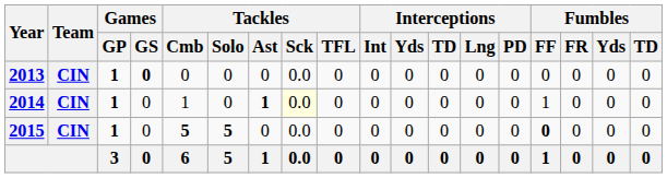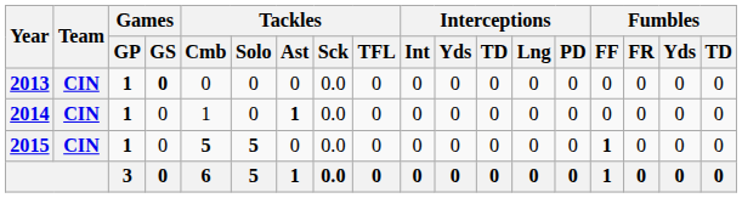2014 | Tackles / Sck: lightyellow background -> no background
2014 | Fumbles / FF: 1 -> 0
2015 | Fumbles / FF: 0 -> 1
